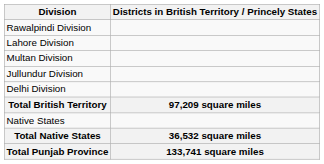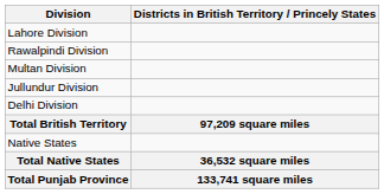rows swapped: Rawalpindi Division <-> Lahore Division
